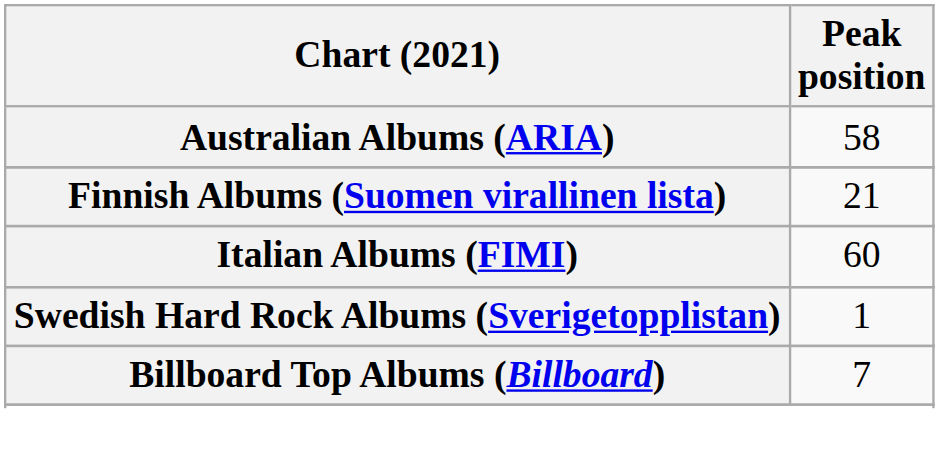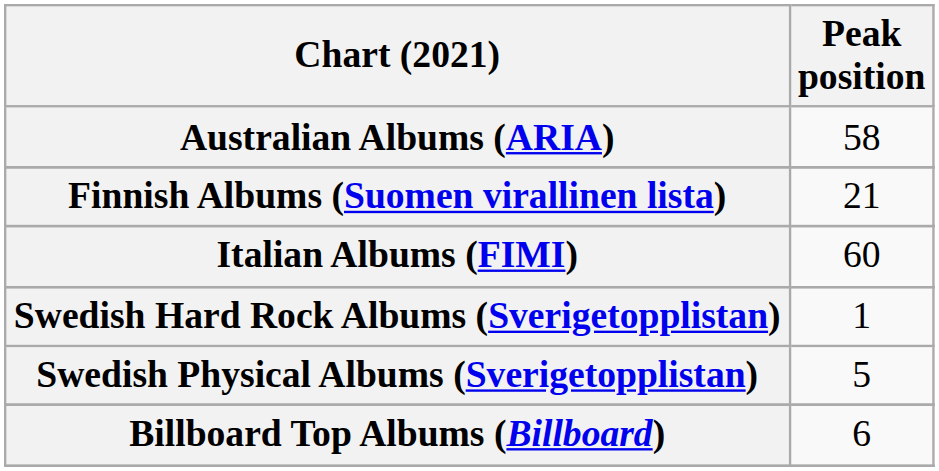+ row: Swedish Physical Albums (Sverigetopplistan) | 5
Billboard Top Albums (Billboard) | Peak position: 7 -> 6
